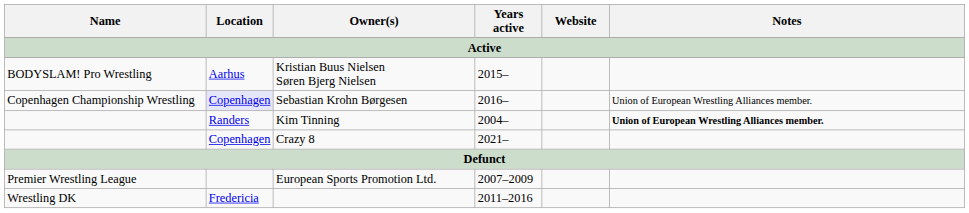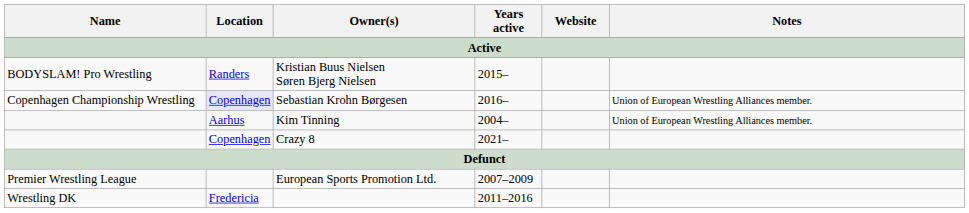Kristian Buus Nielsen Søren Bjerg Nielsen | Location: Aarhus -> Randers
Kim Tinning | Location: Randers -> Aarhus
Kim Tinning | Notes: bold -> normal
